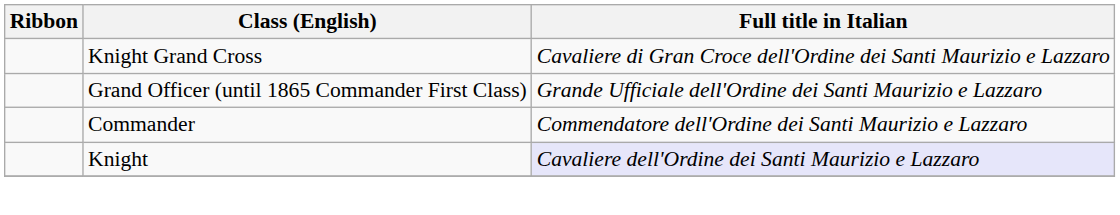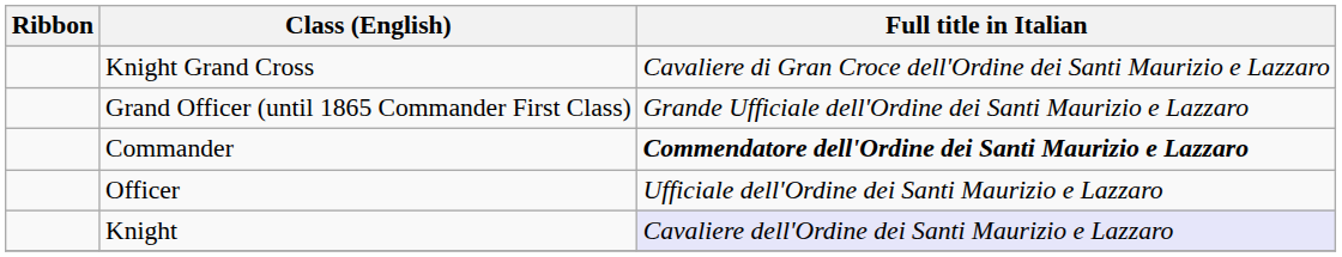Commander | Full title in Italian: normal -> bold
+ row: Officer | Ufficiale dell'Ordine dei Santi Maurizio e Lazzaro
